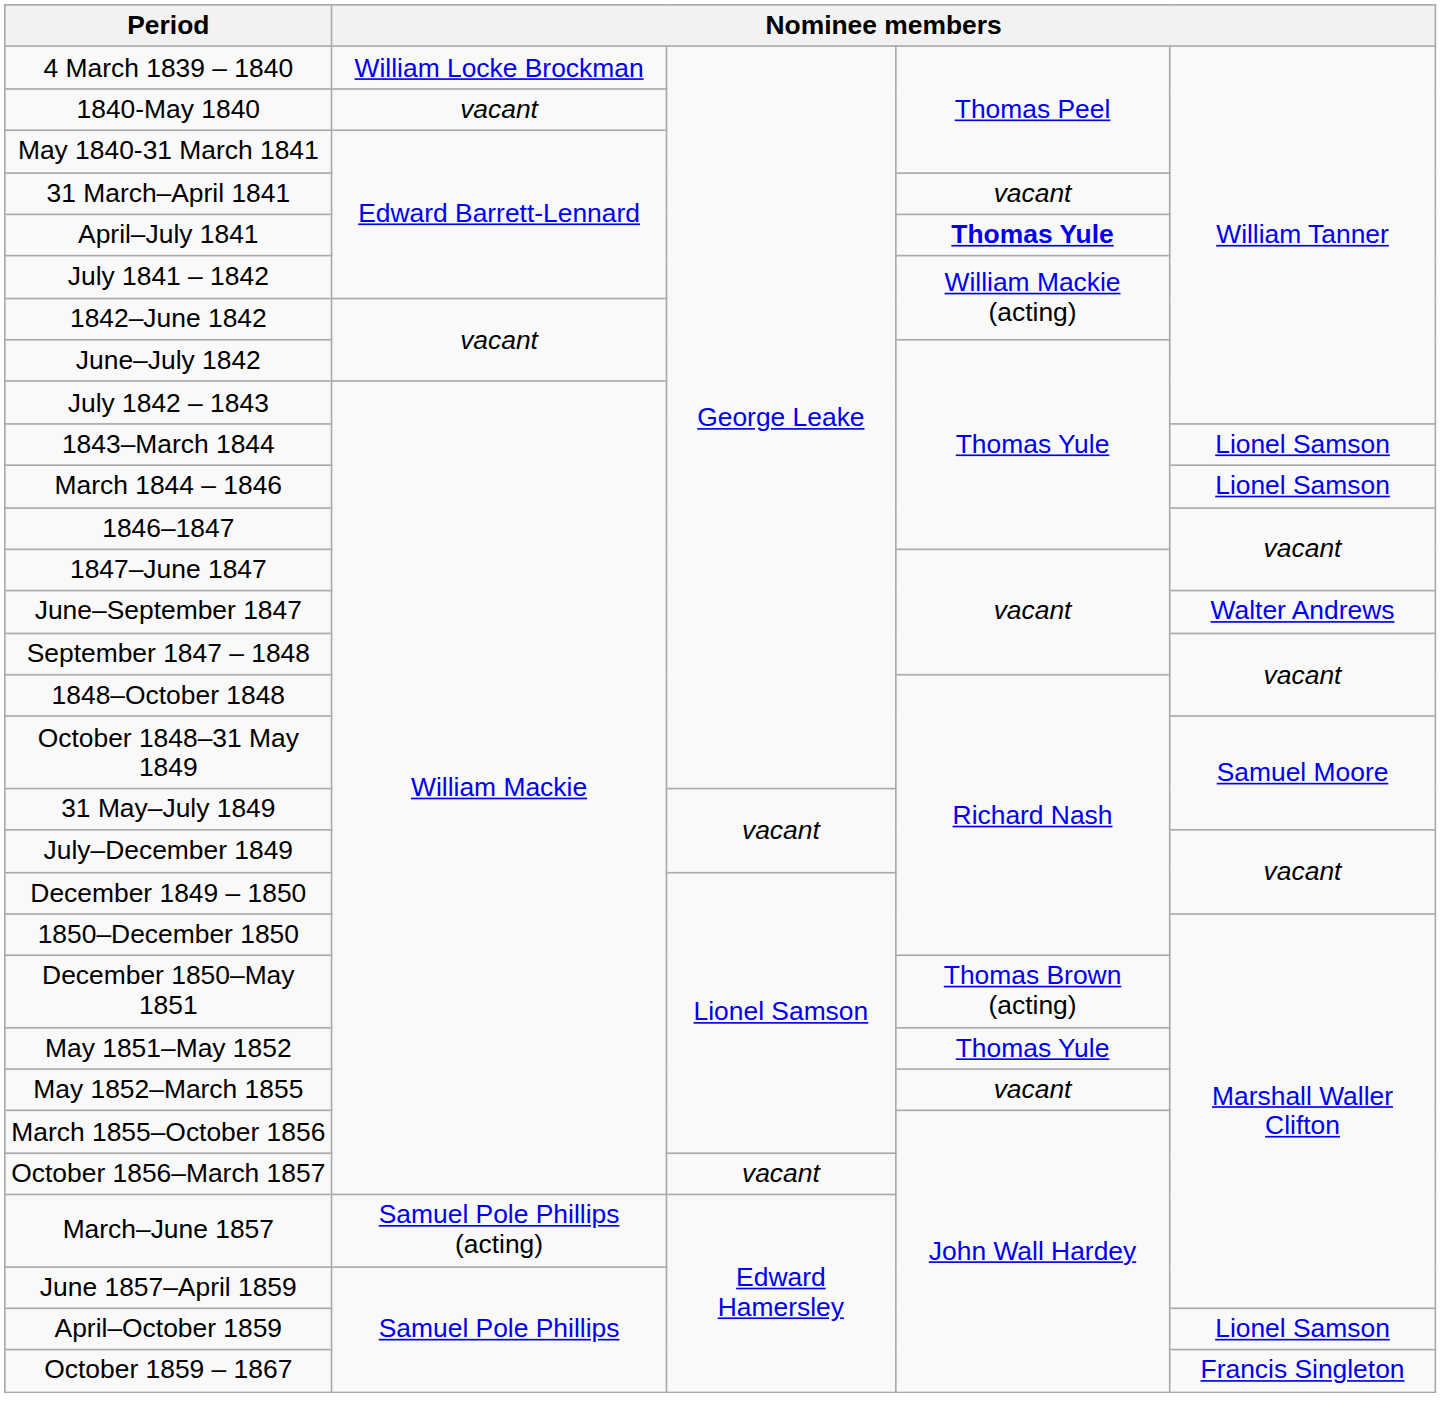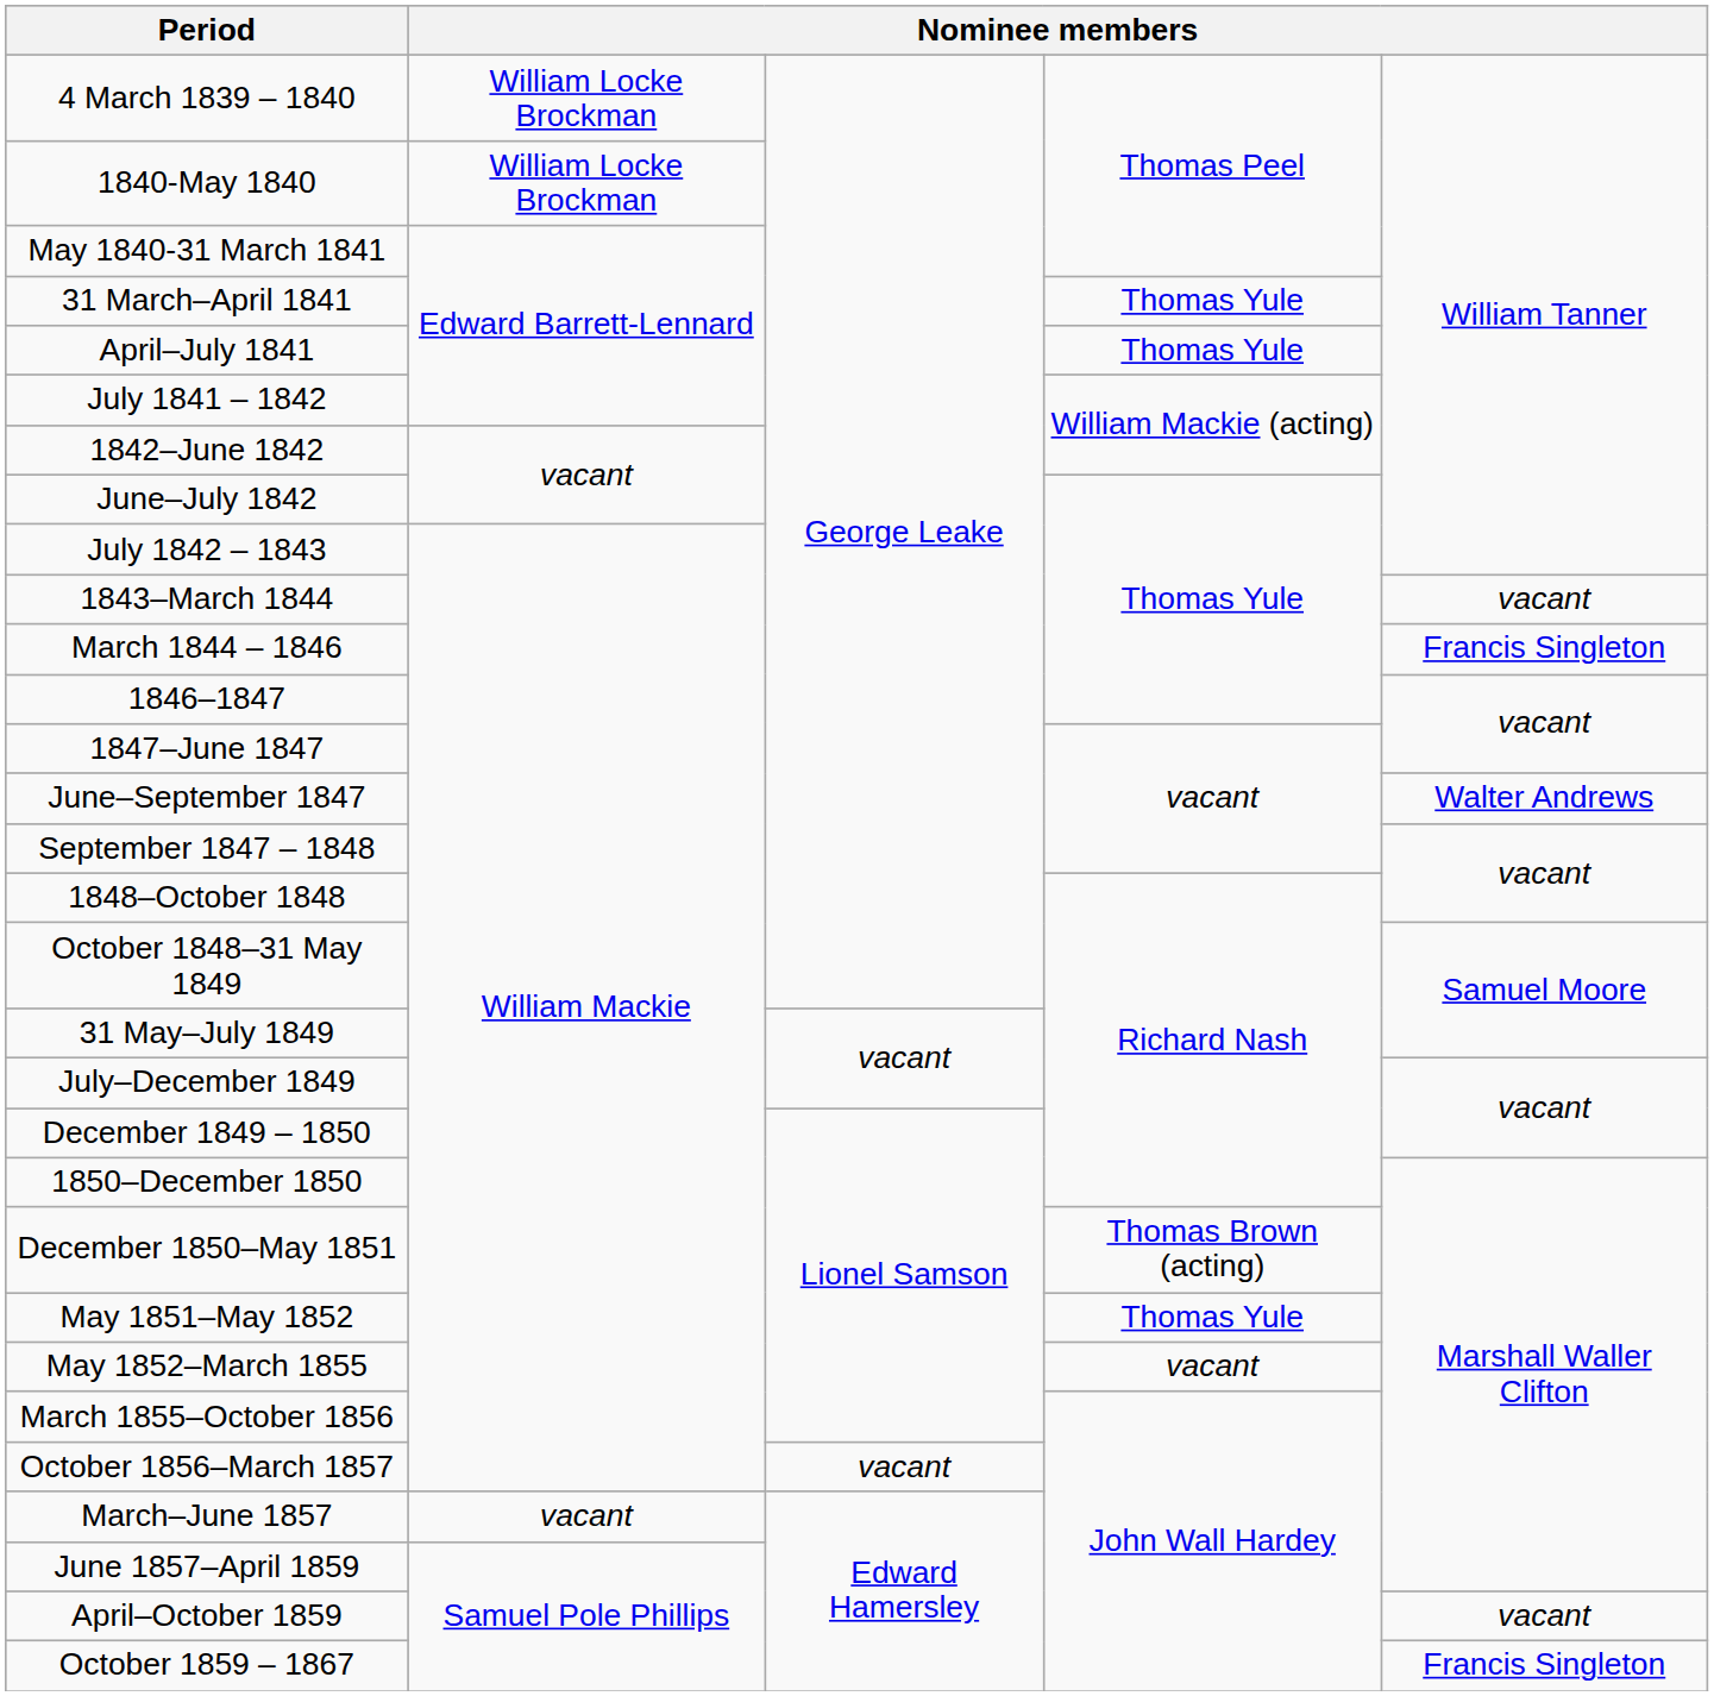1840-May 1840 | column 2: vacant -> William Locke Brockman
31 March–April 1841 | column 4: vacant -> Thomas Yule
April–July 1841 | column 4: bold -> normal
1843–March 1844 | column 5: Lionel Samson -> vacant
March 1844 – 1846 | column 5: Lionel Samson -> Francis Singleton
March–June 1857 | column 2: Samuel Pole Phillips (acting) -> vacant
April–October 1859 | column 5: Lionel Samson -> vacant
